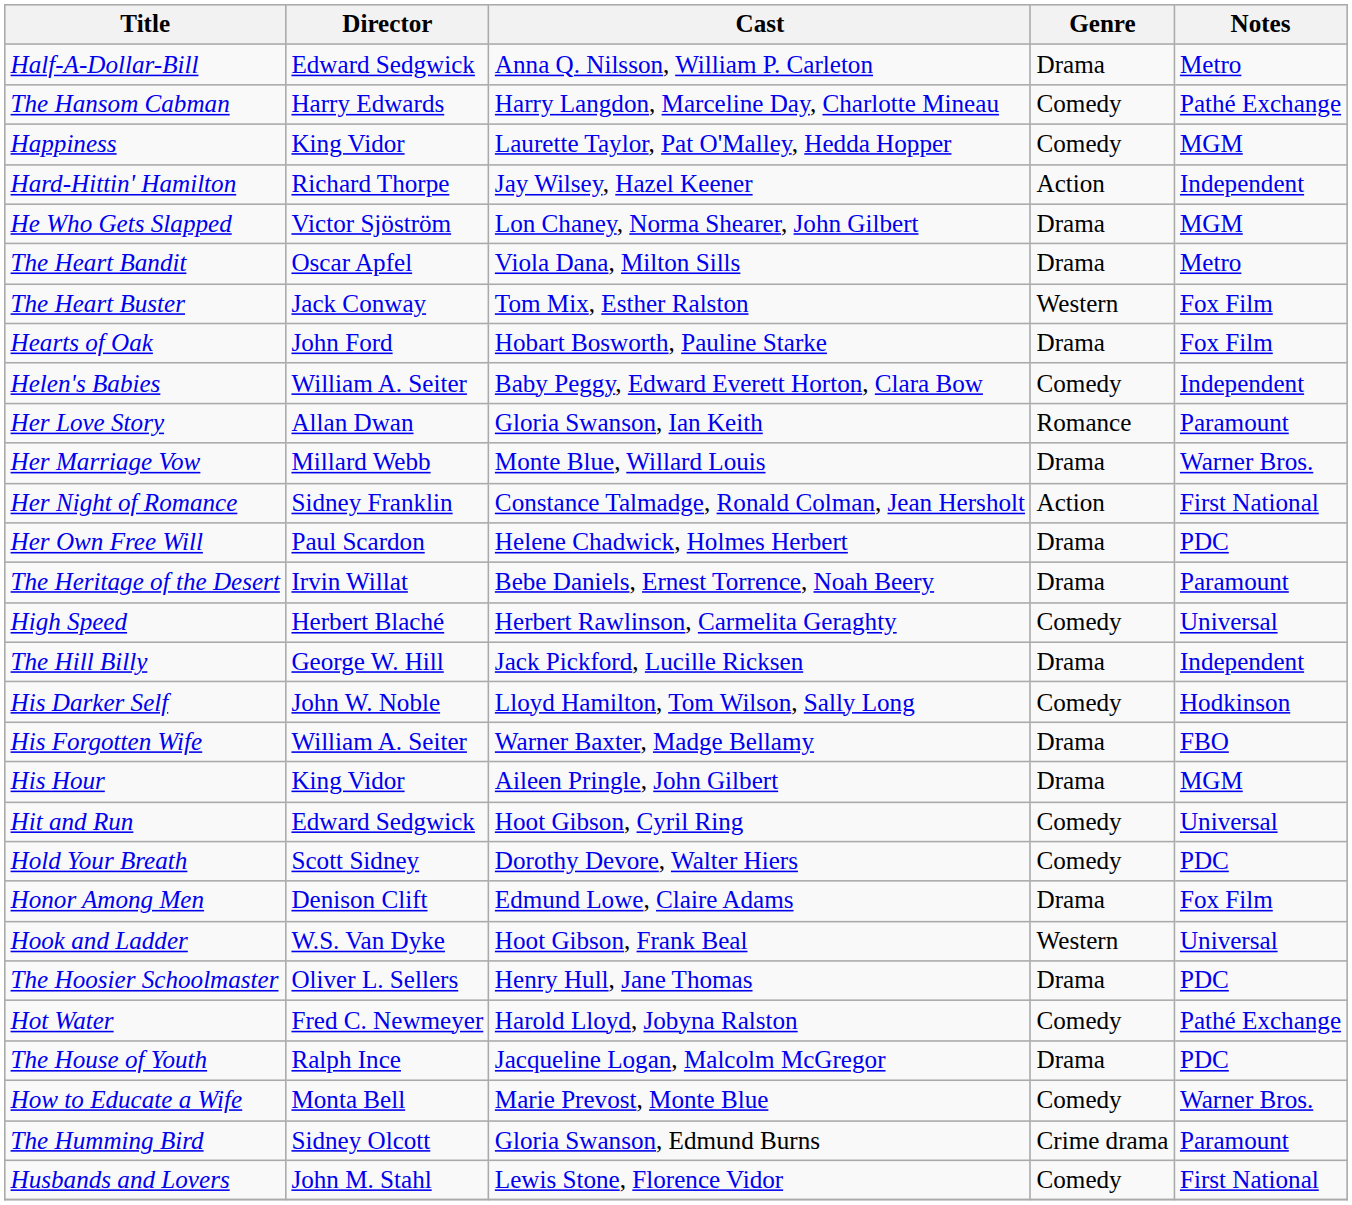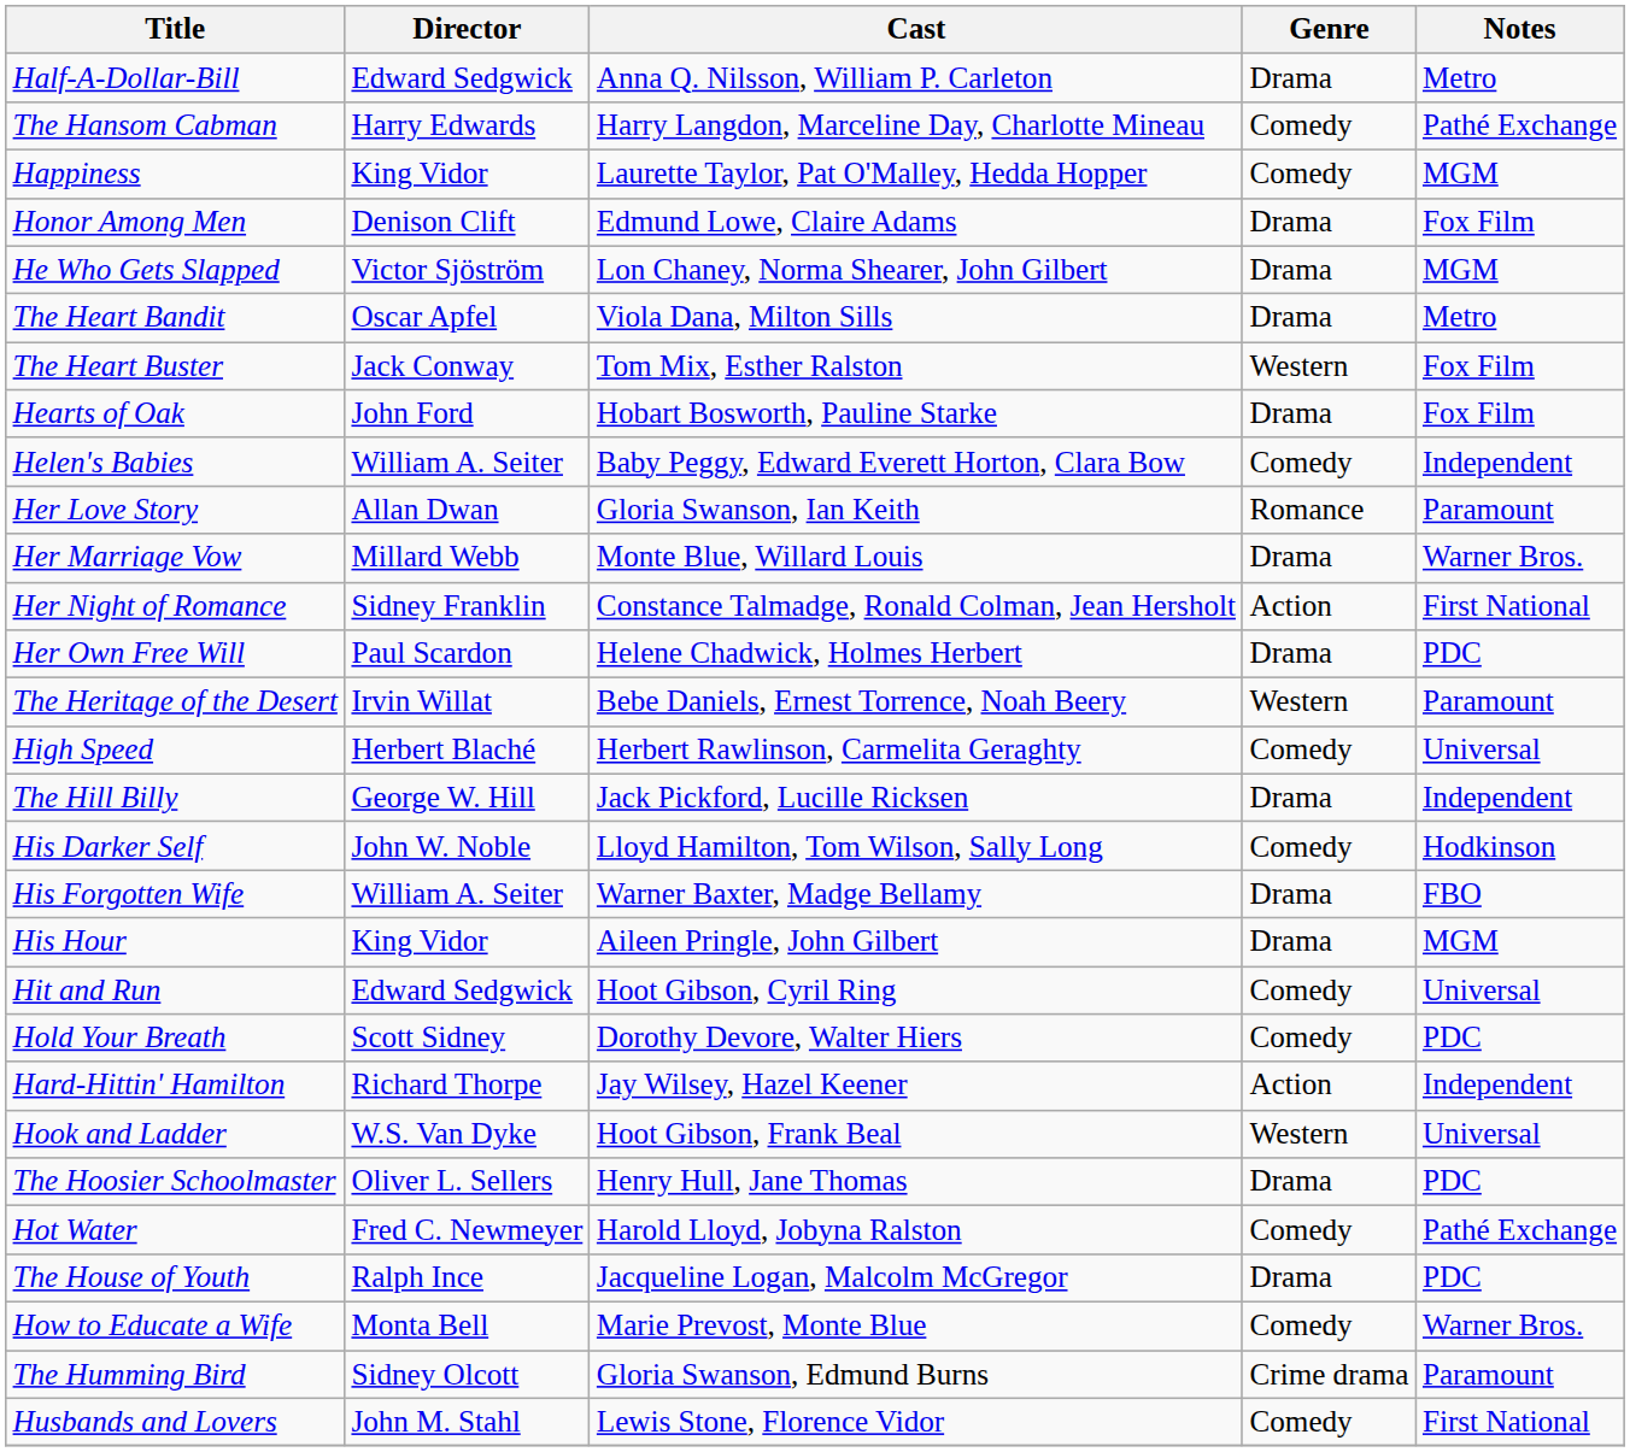rows swapped: Hard-Hittin' Hamilton <-> Honor Among Men
The Heritage of the Desert | Genre: Drama -> Western
